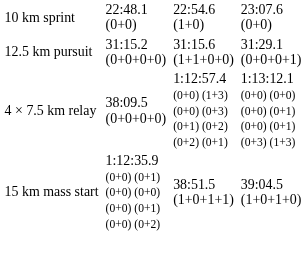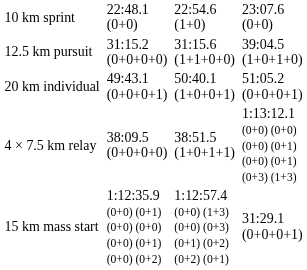12.5 km pursuit | column 7: 31:29.1 (0+0+0+1) -> 39:04.5 (1+0+1+0)
+ row: 20 km individual | 49:43.1 (0+0+0+1) | 50:40.1 (1+0+0+1) | 51:05.2 (0+0+0+1)
4 × 7.5 km relay | column 5: 1:12:57.4 (0+0) (1+3) (0+0) (0+3) (0+1) (0+2) (0+2) (0+1) -> 38:51.5 (1+0+1+1)
15 km mass start | column 5: 38:51.5 (1+0+1+1) -> 1:12:57.4 (0+0) (1+3) (0+0) (0+3) (0+1) (0+2) (0+2) (0+1)
15 km mass start | column 7: 39:04.5 (1+0+1+0) -> 31:29.1 (0+0+0+1)
